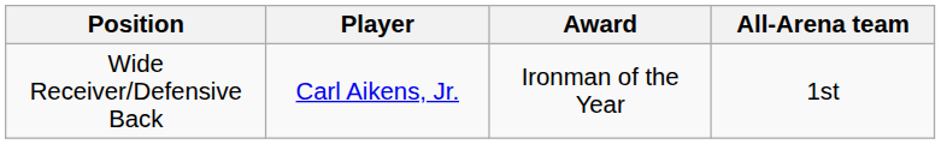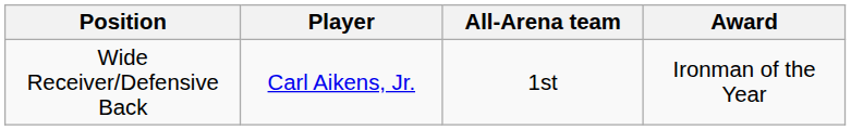columns swapped: Award <-> All-Arena team
